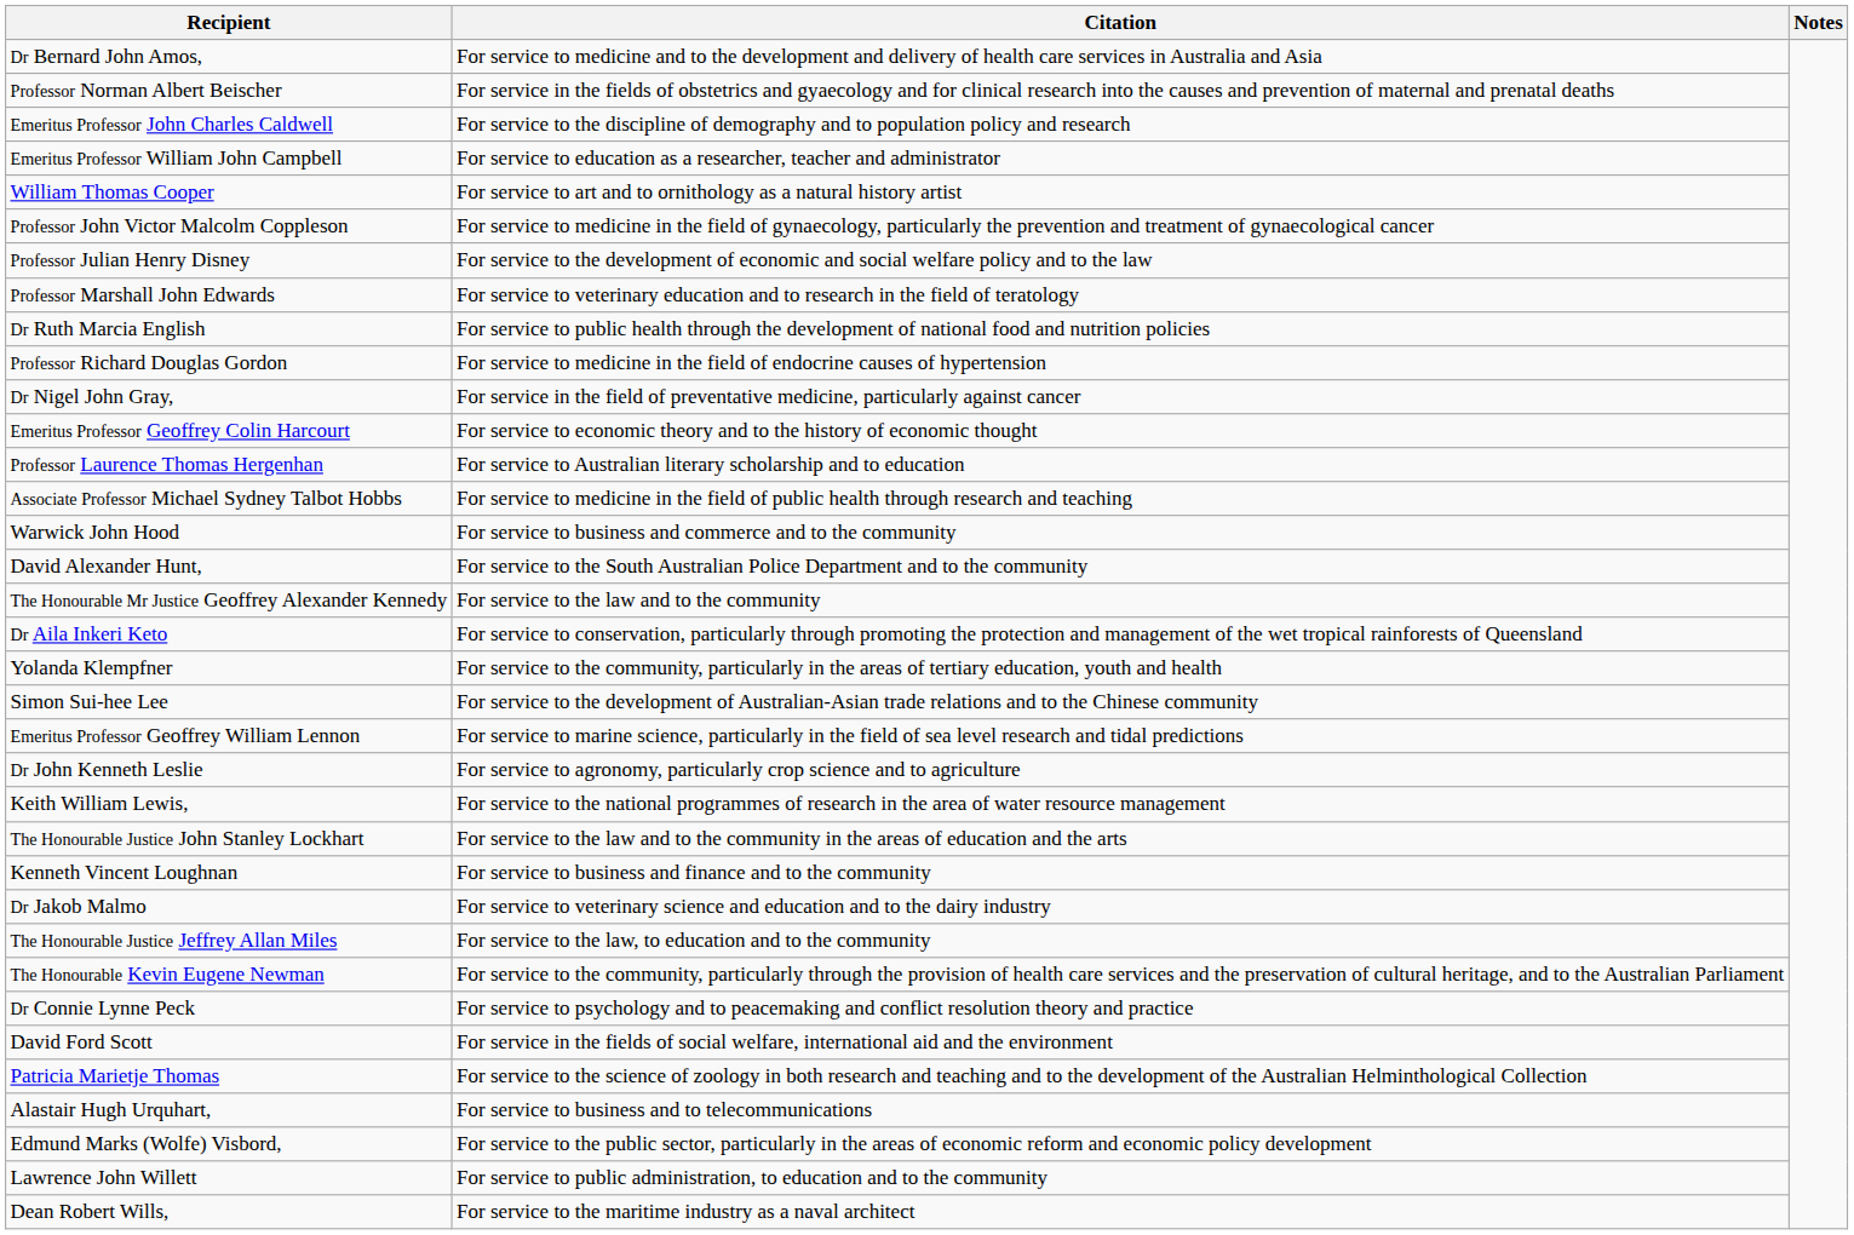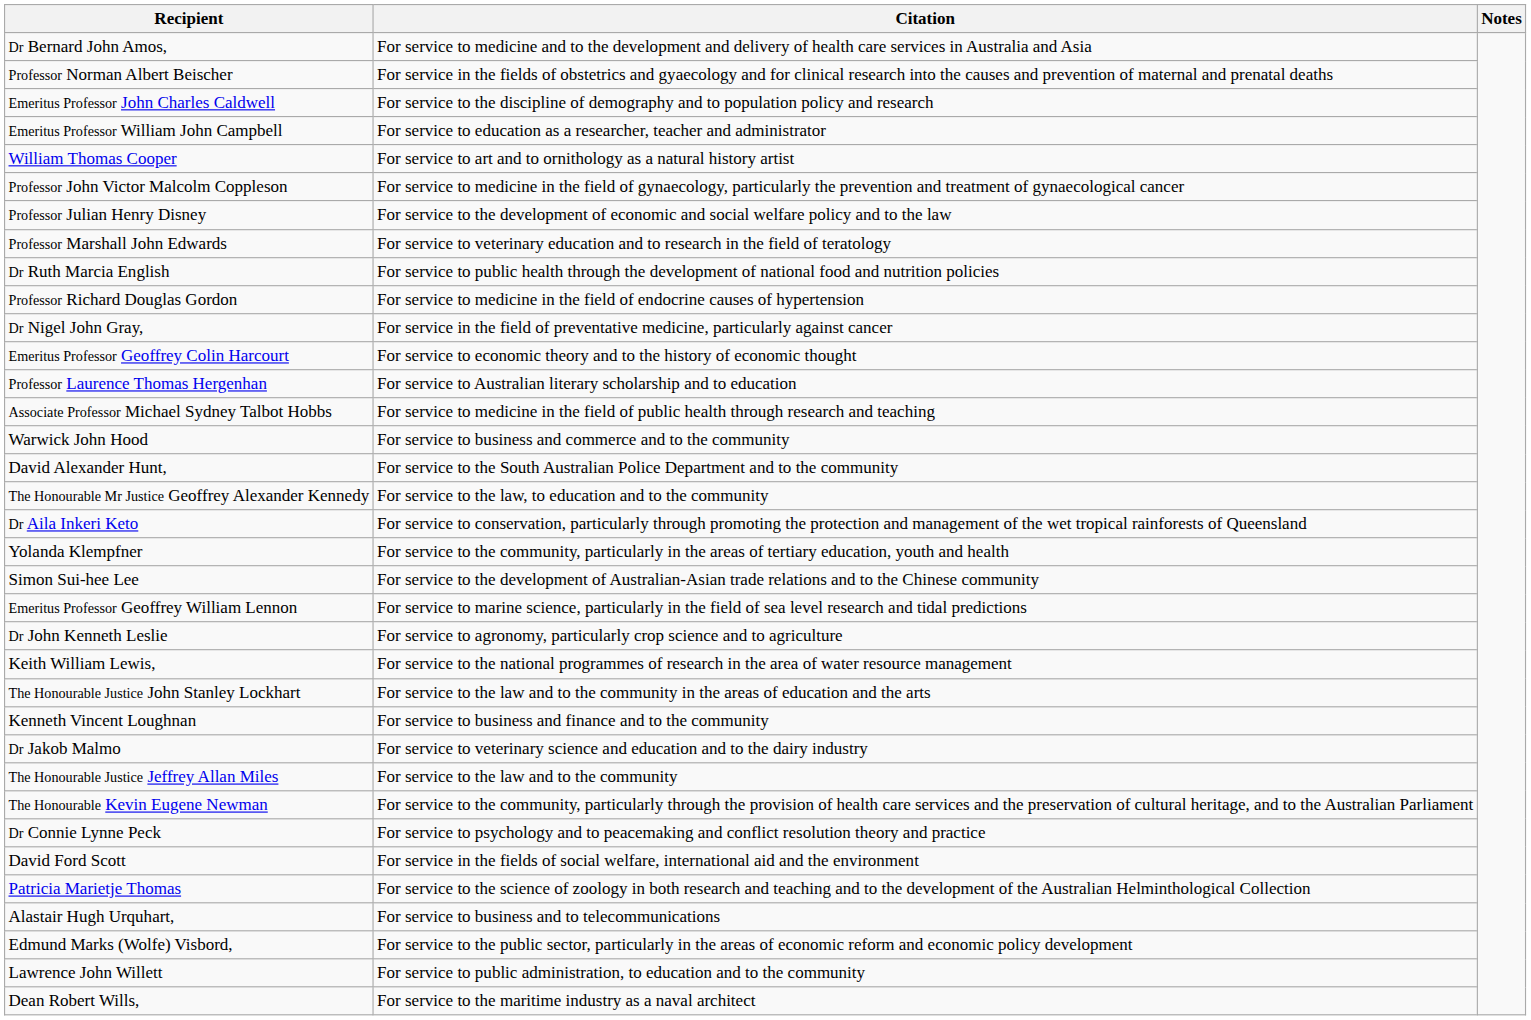The Honourable Mr Justice Geoffrey Alexander Kennedy | Citation: For service to the law and to the community -> For service to the law, to education and to the community
The Honourable Justice Jeffrey Allan Miles | Citation: For service to the law, to education and to the community -> For service to the law and to the community
